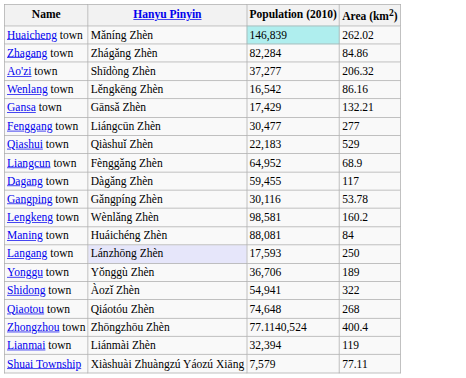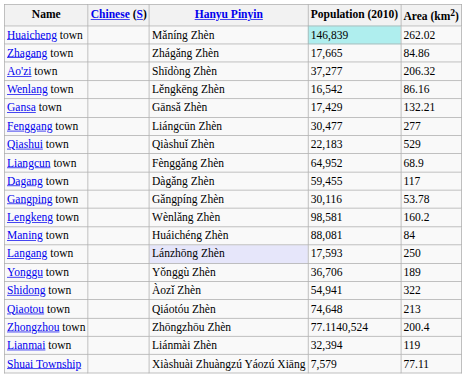+ column: Chinese (S)
Zhagang town | Population (2010): 82,284 -> 17,665
Qiaotou town | Area (km2): 268 -> 213
Zhongzhou town | Area (km2): 400.4 -> 200.4
